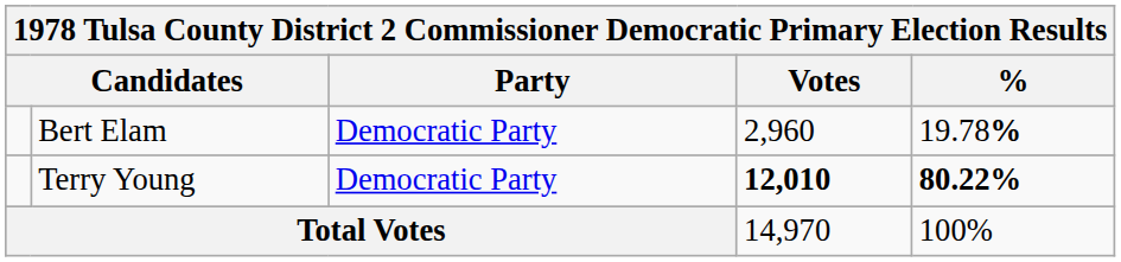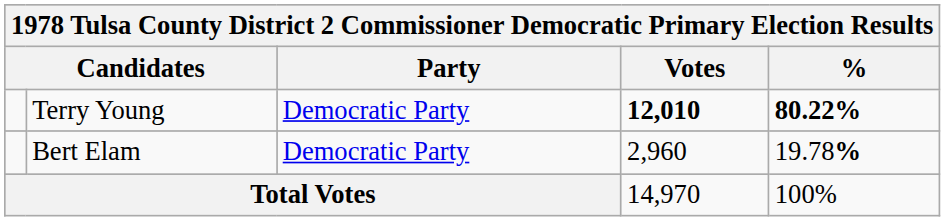rows swapped: Terry Young <-> Bert Elam
